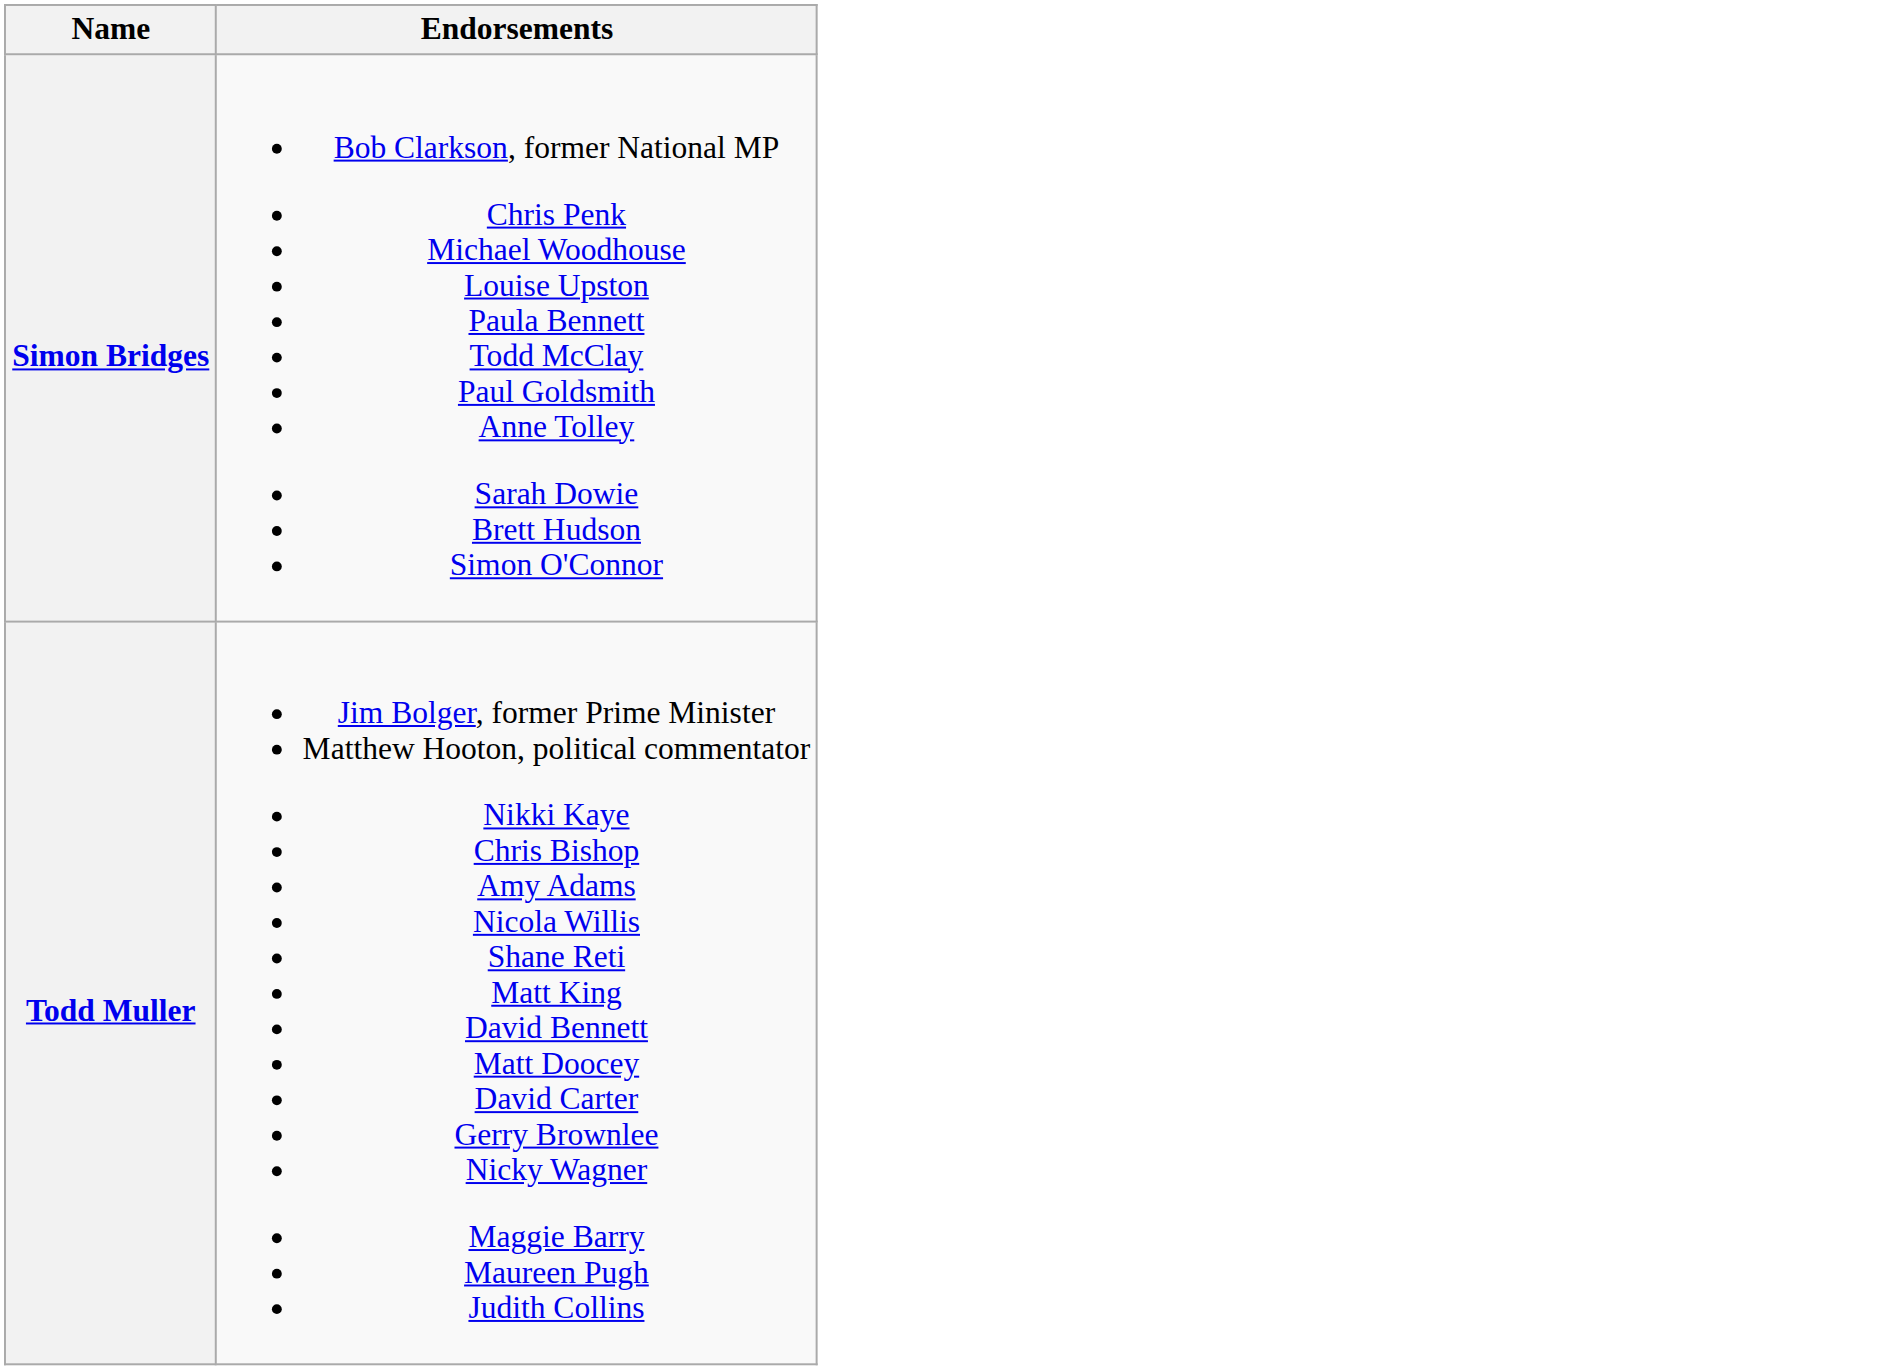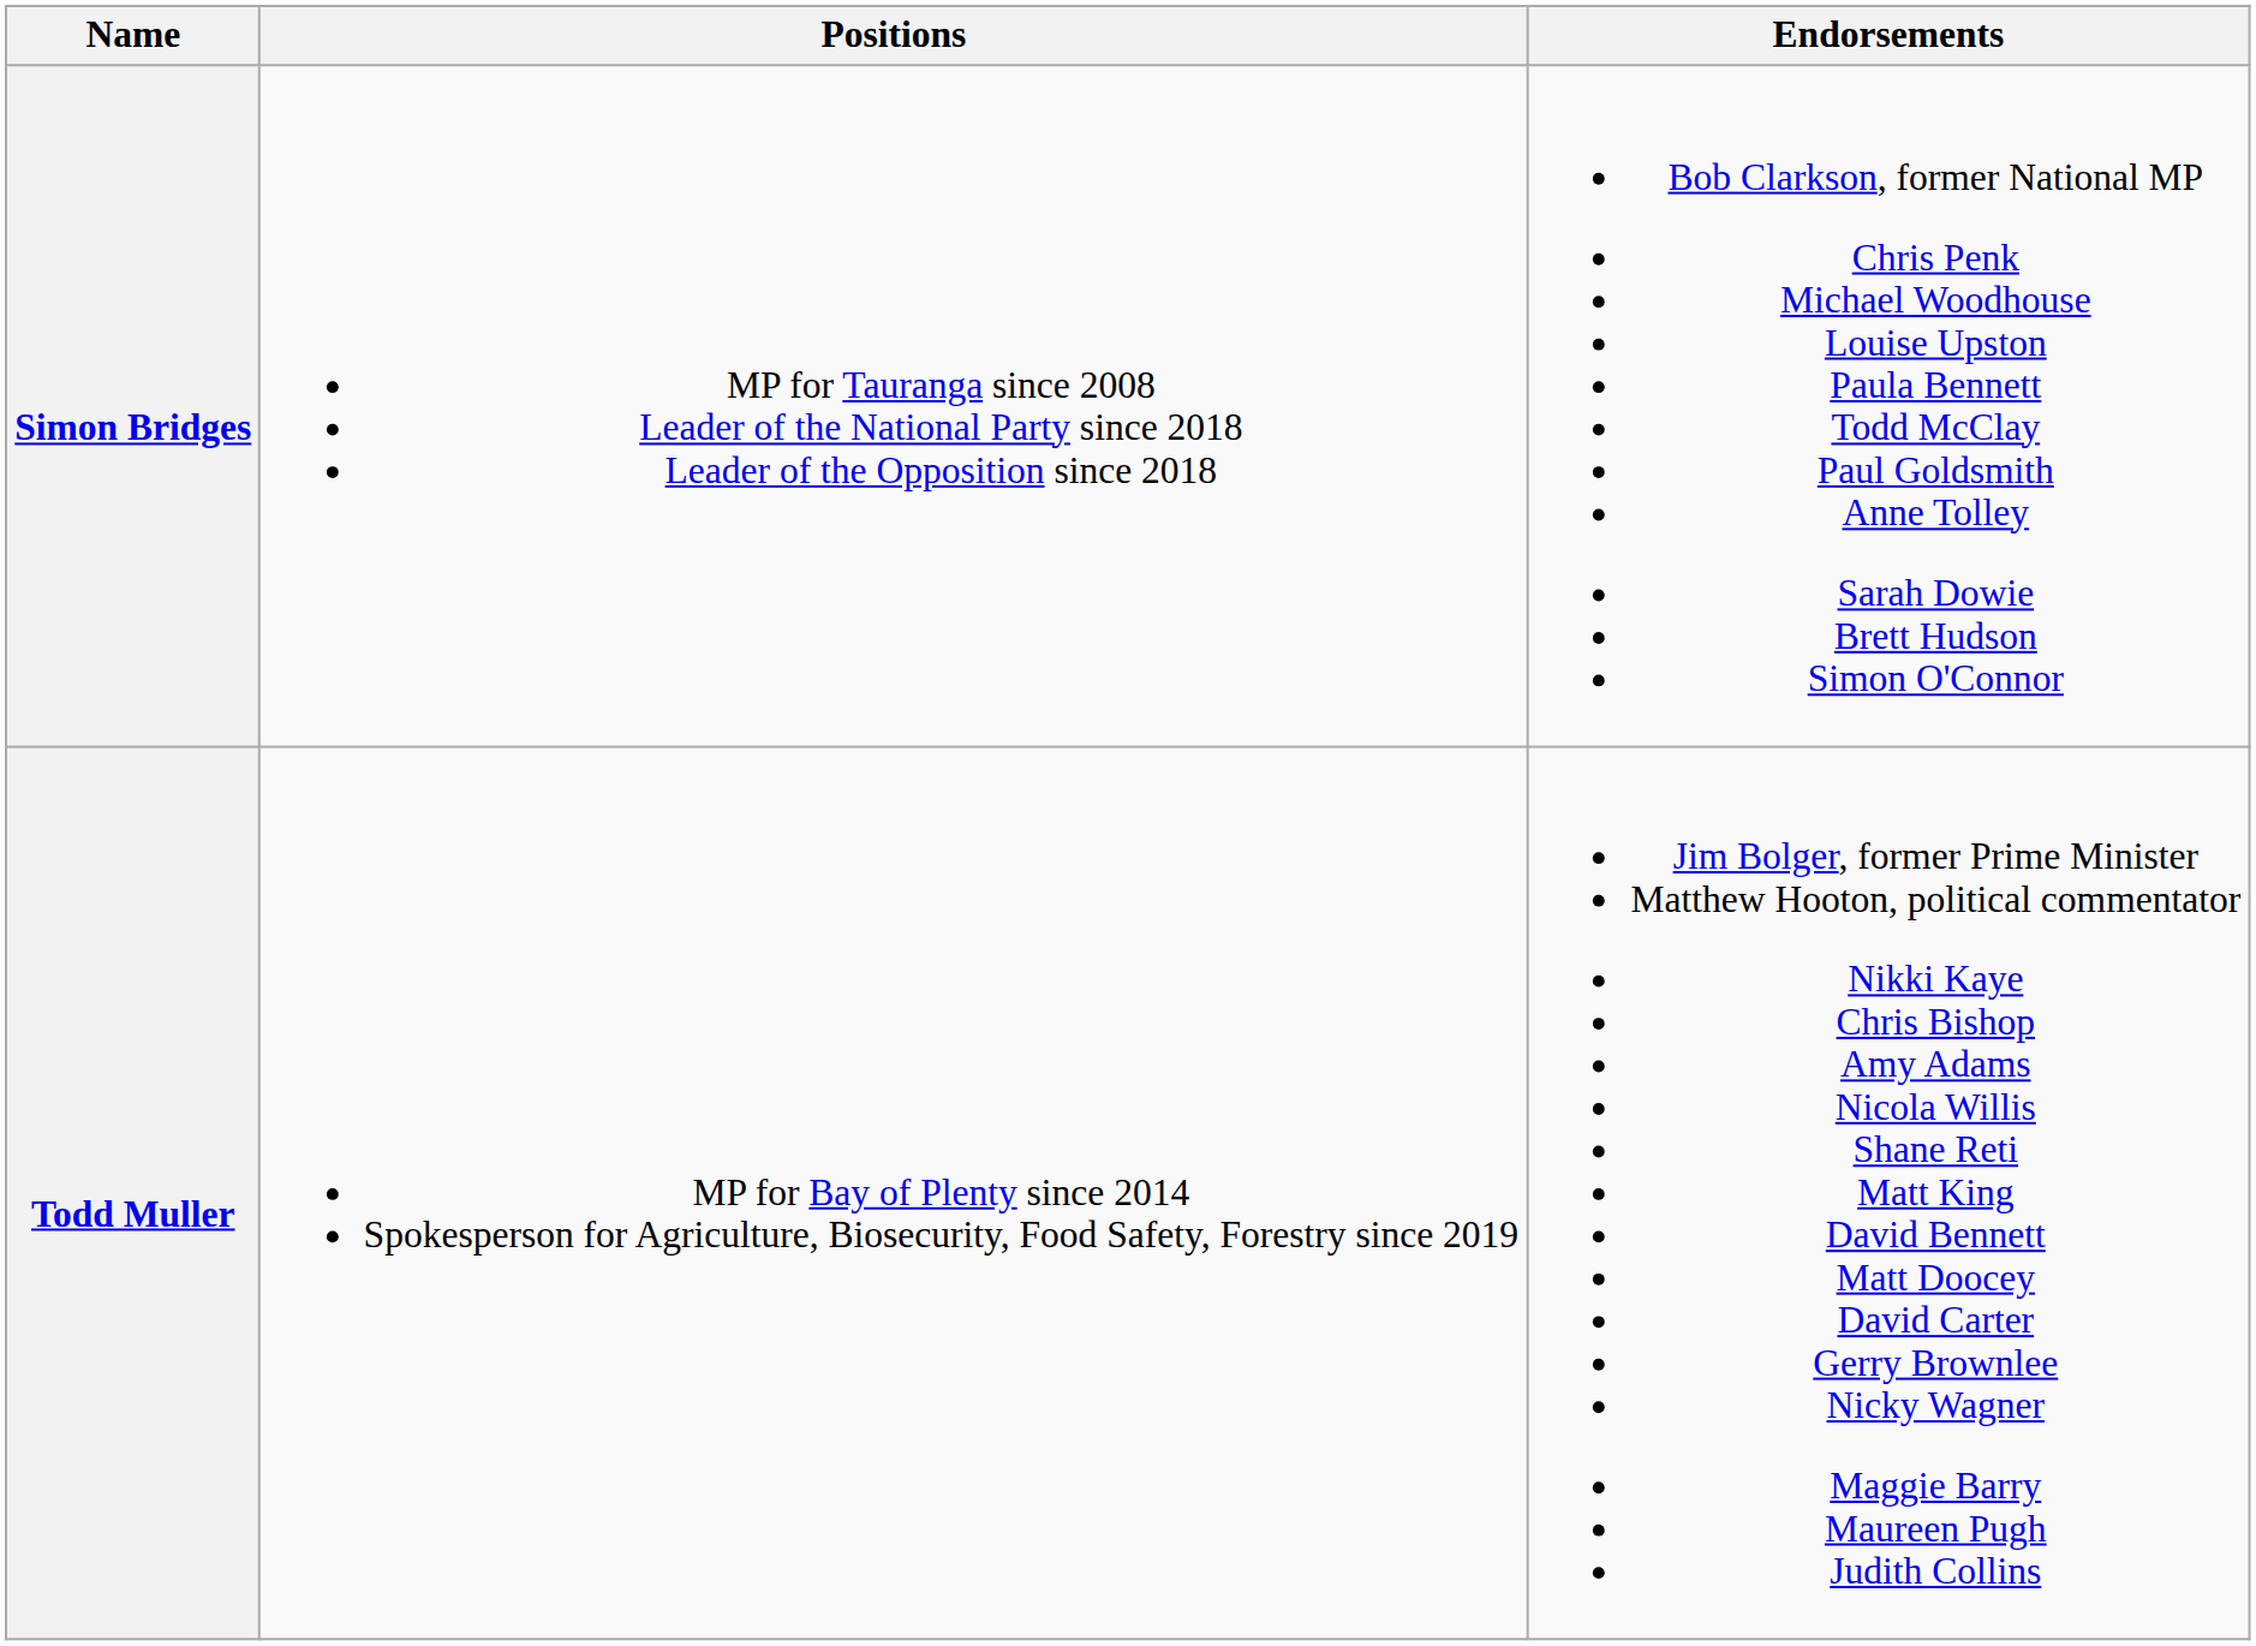+ column: Positions | MP for Tauranga since 2008 Leader of the National Party since 2018 Leader of the Opposition since 2018 | MP for Bay of Plenty since 2014 Spokesperson for Agriculture, Biosecurity, Food Safety, Forestry since 2019
